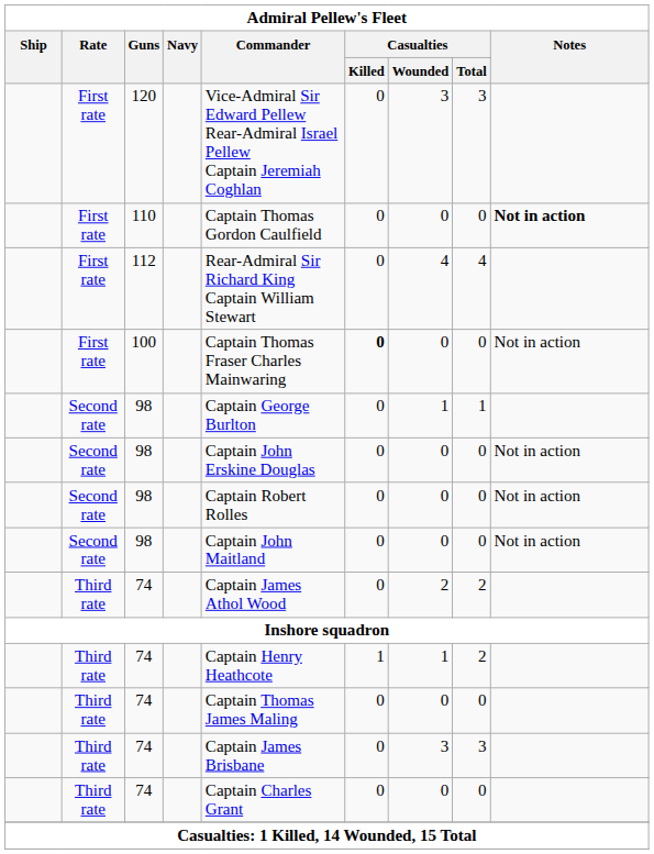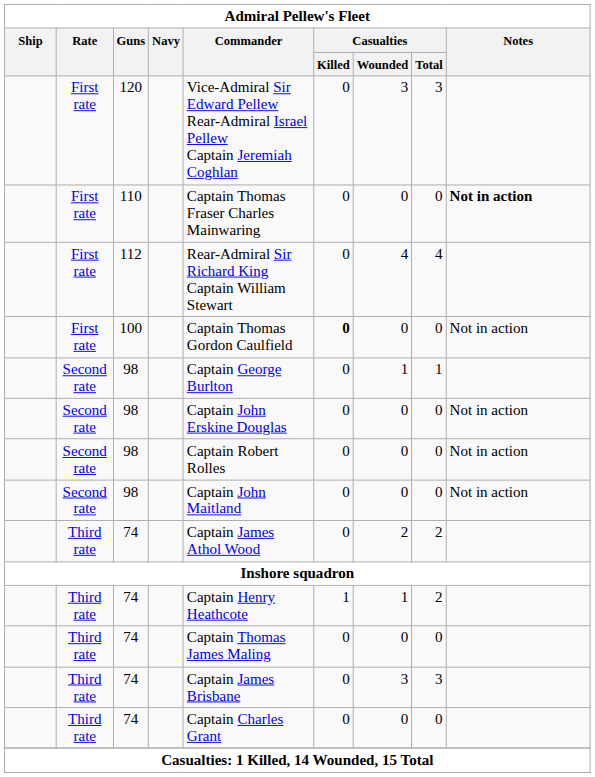110 | Commander: Captain Thomas Gordon Caulfield -> Captain Thomas Fraser Charles Mainwaring
100 | Commander: Captain Thomas Fraser Charles Mainwaring -> Captain Thomas Gordon Caulfield
